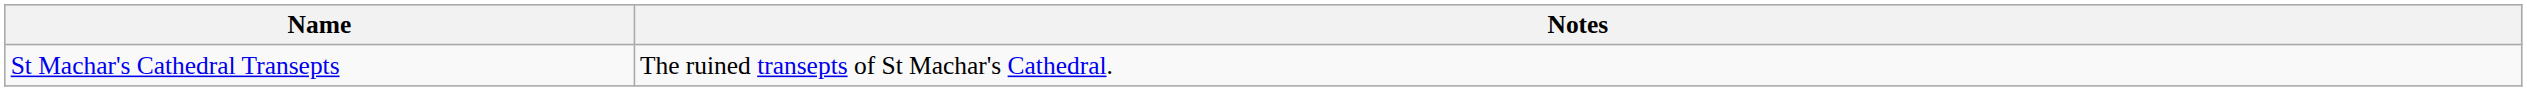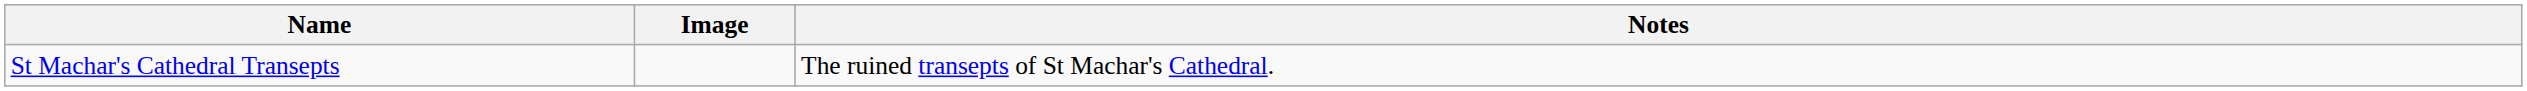+ column: Image
